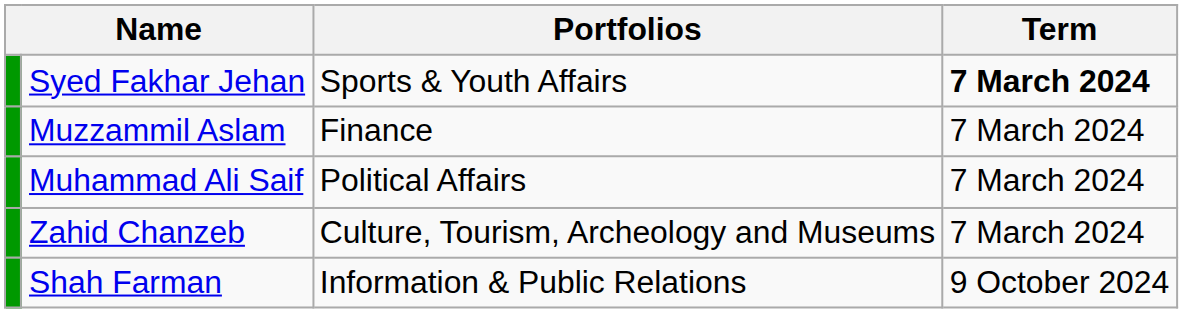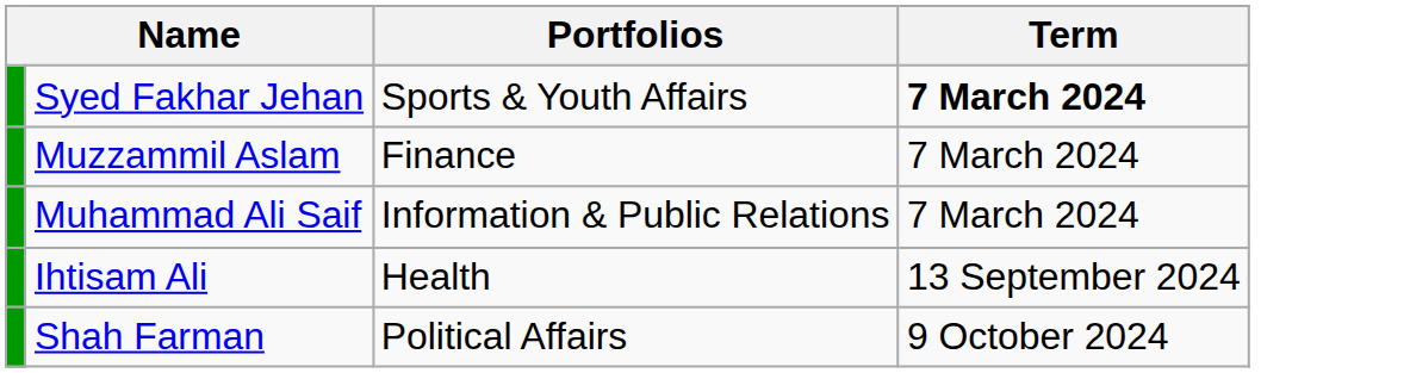Muhammad Ali Saif | Portfolios: Political Affairs -> Information & Public Relations
- row: Zahid Chanzeb | Culture, Tourism, Archeology and Museums | 7 March 2024
+ row: Ihtisam Ali | Health | 13 September 2024
Shah Farman | Portfolios: Information & Public Relations -> Political Affairs
